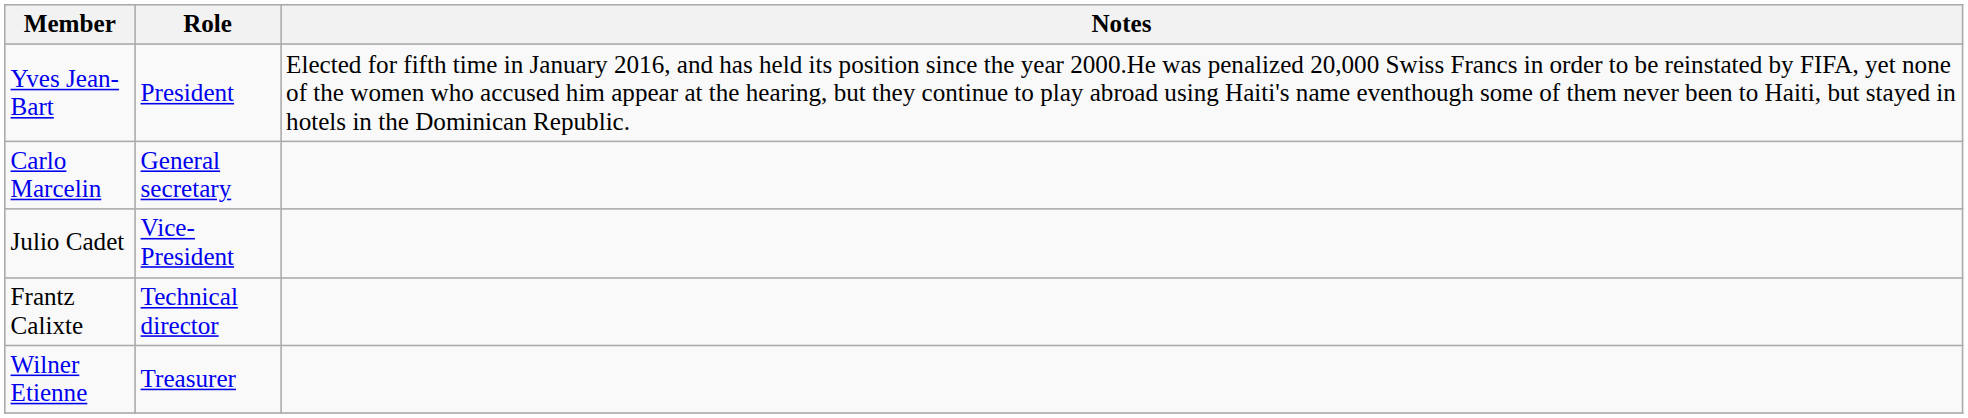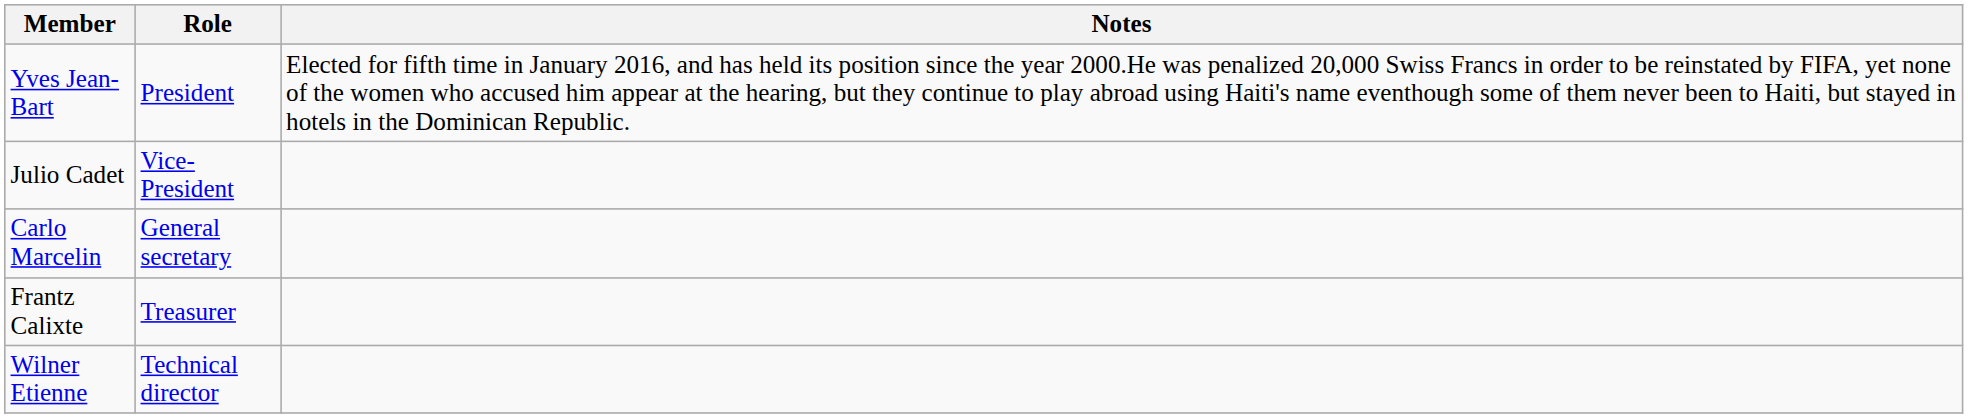rows swapped: Julio Cadet <-> Carlo Marcelin
Frantz Calixte | Role: Technical director -> Treasurer
Wilner Etienne | Role: Treasurer -> Technical director
